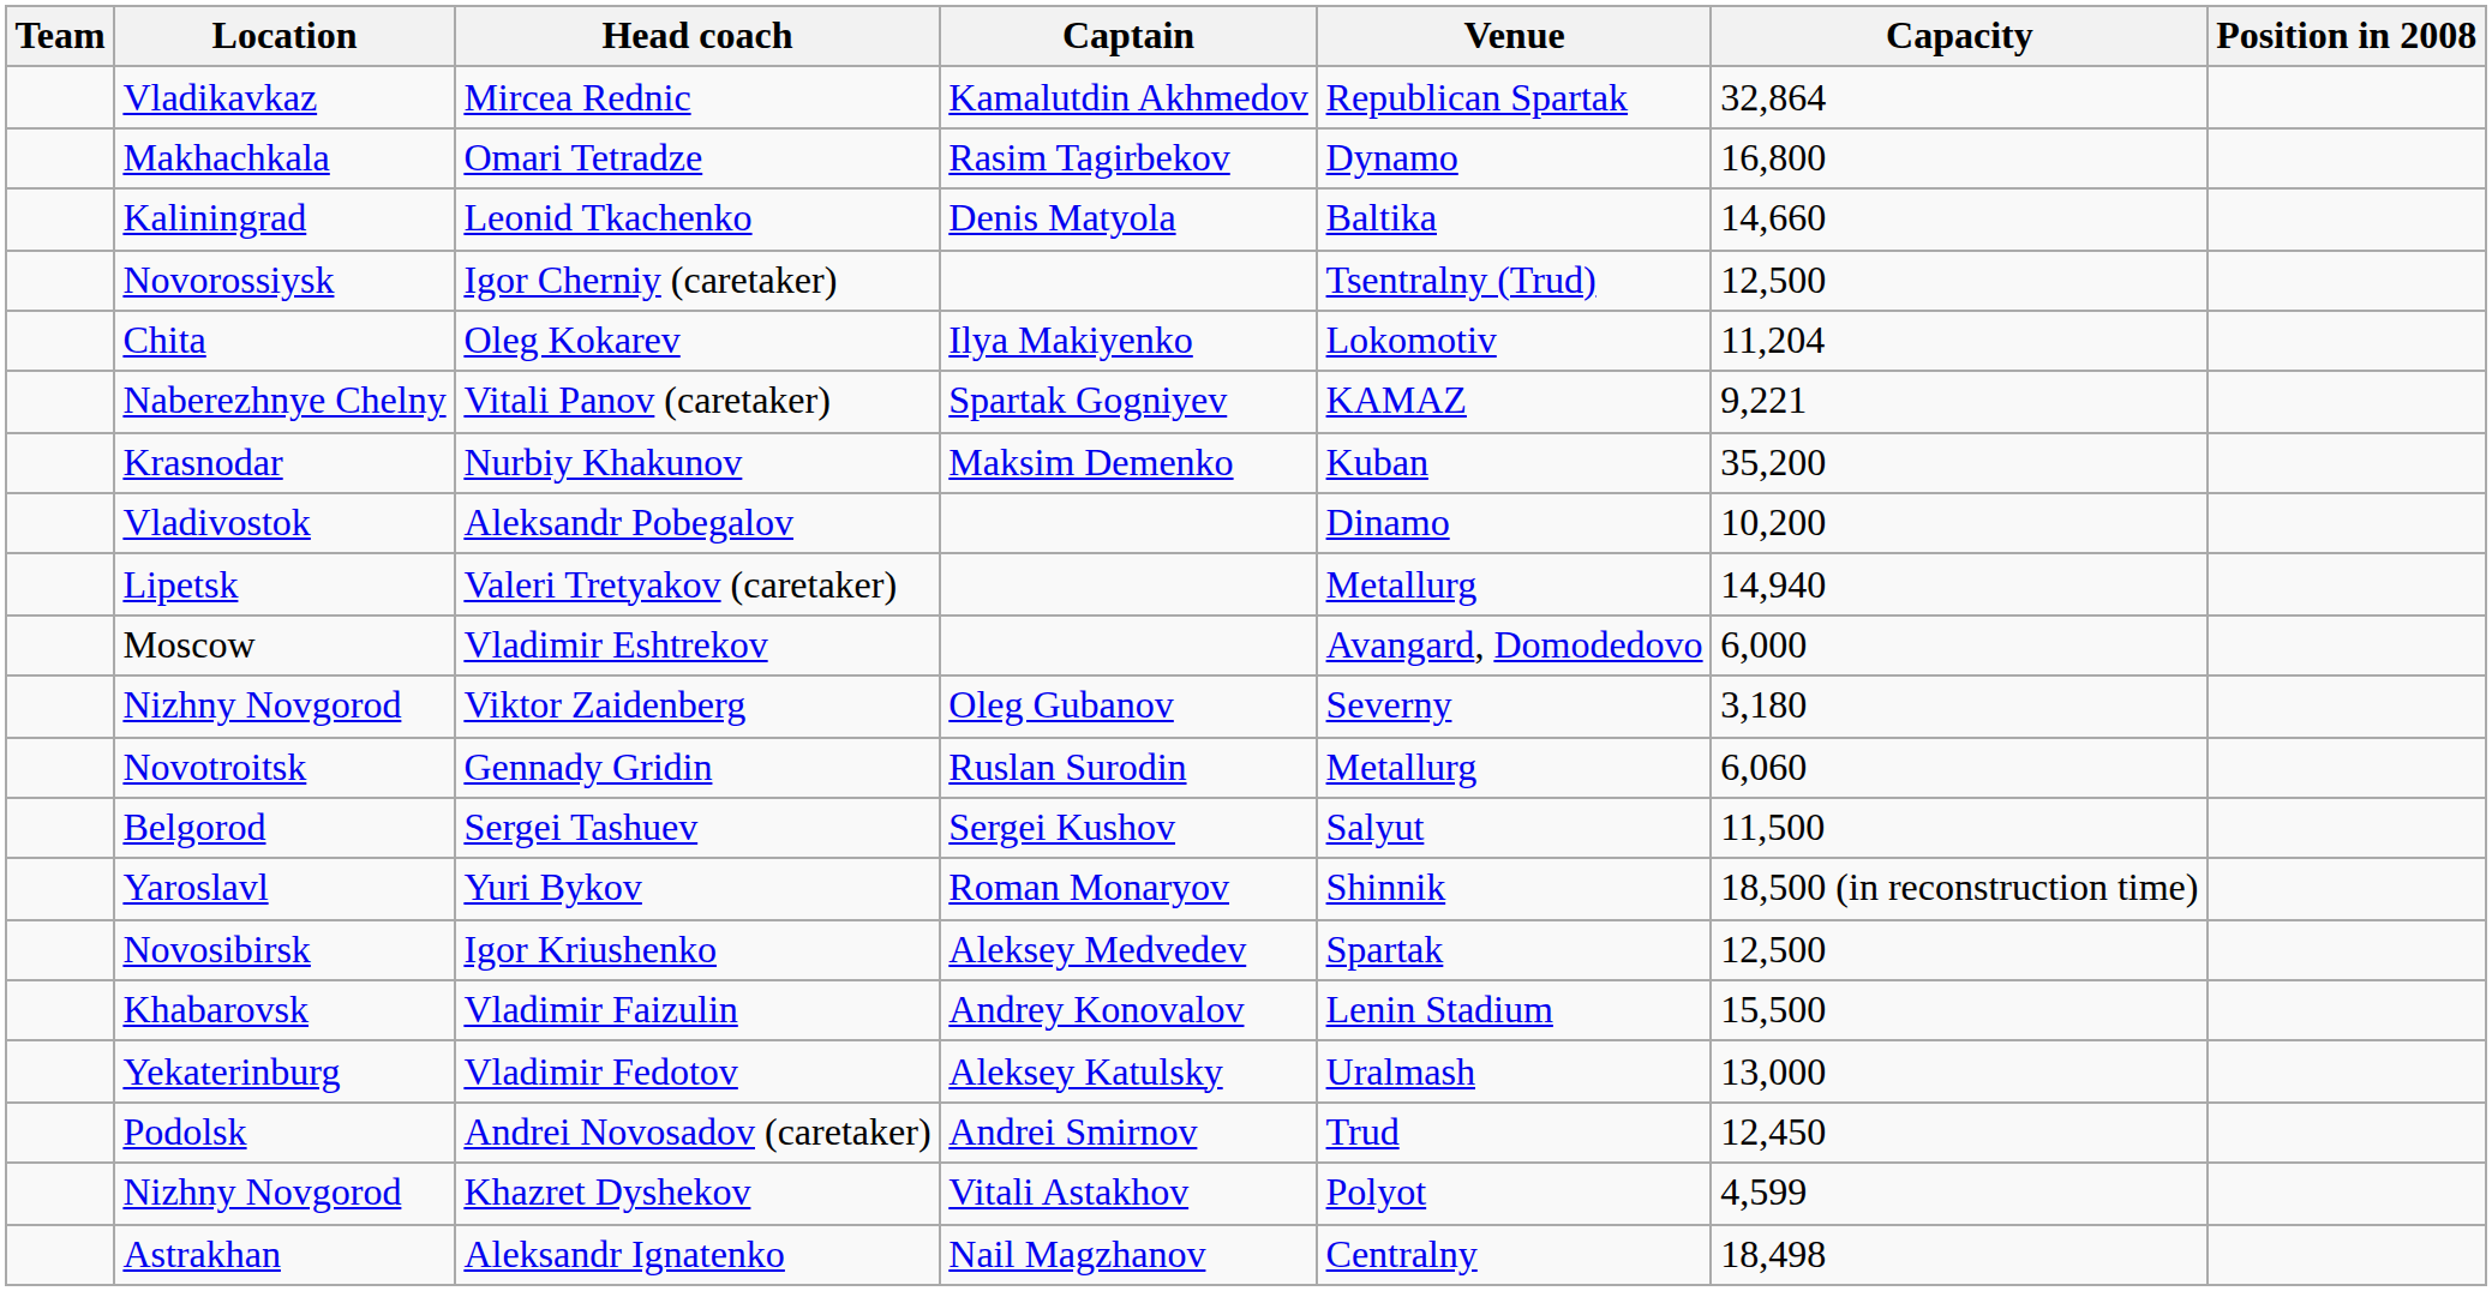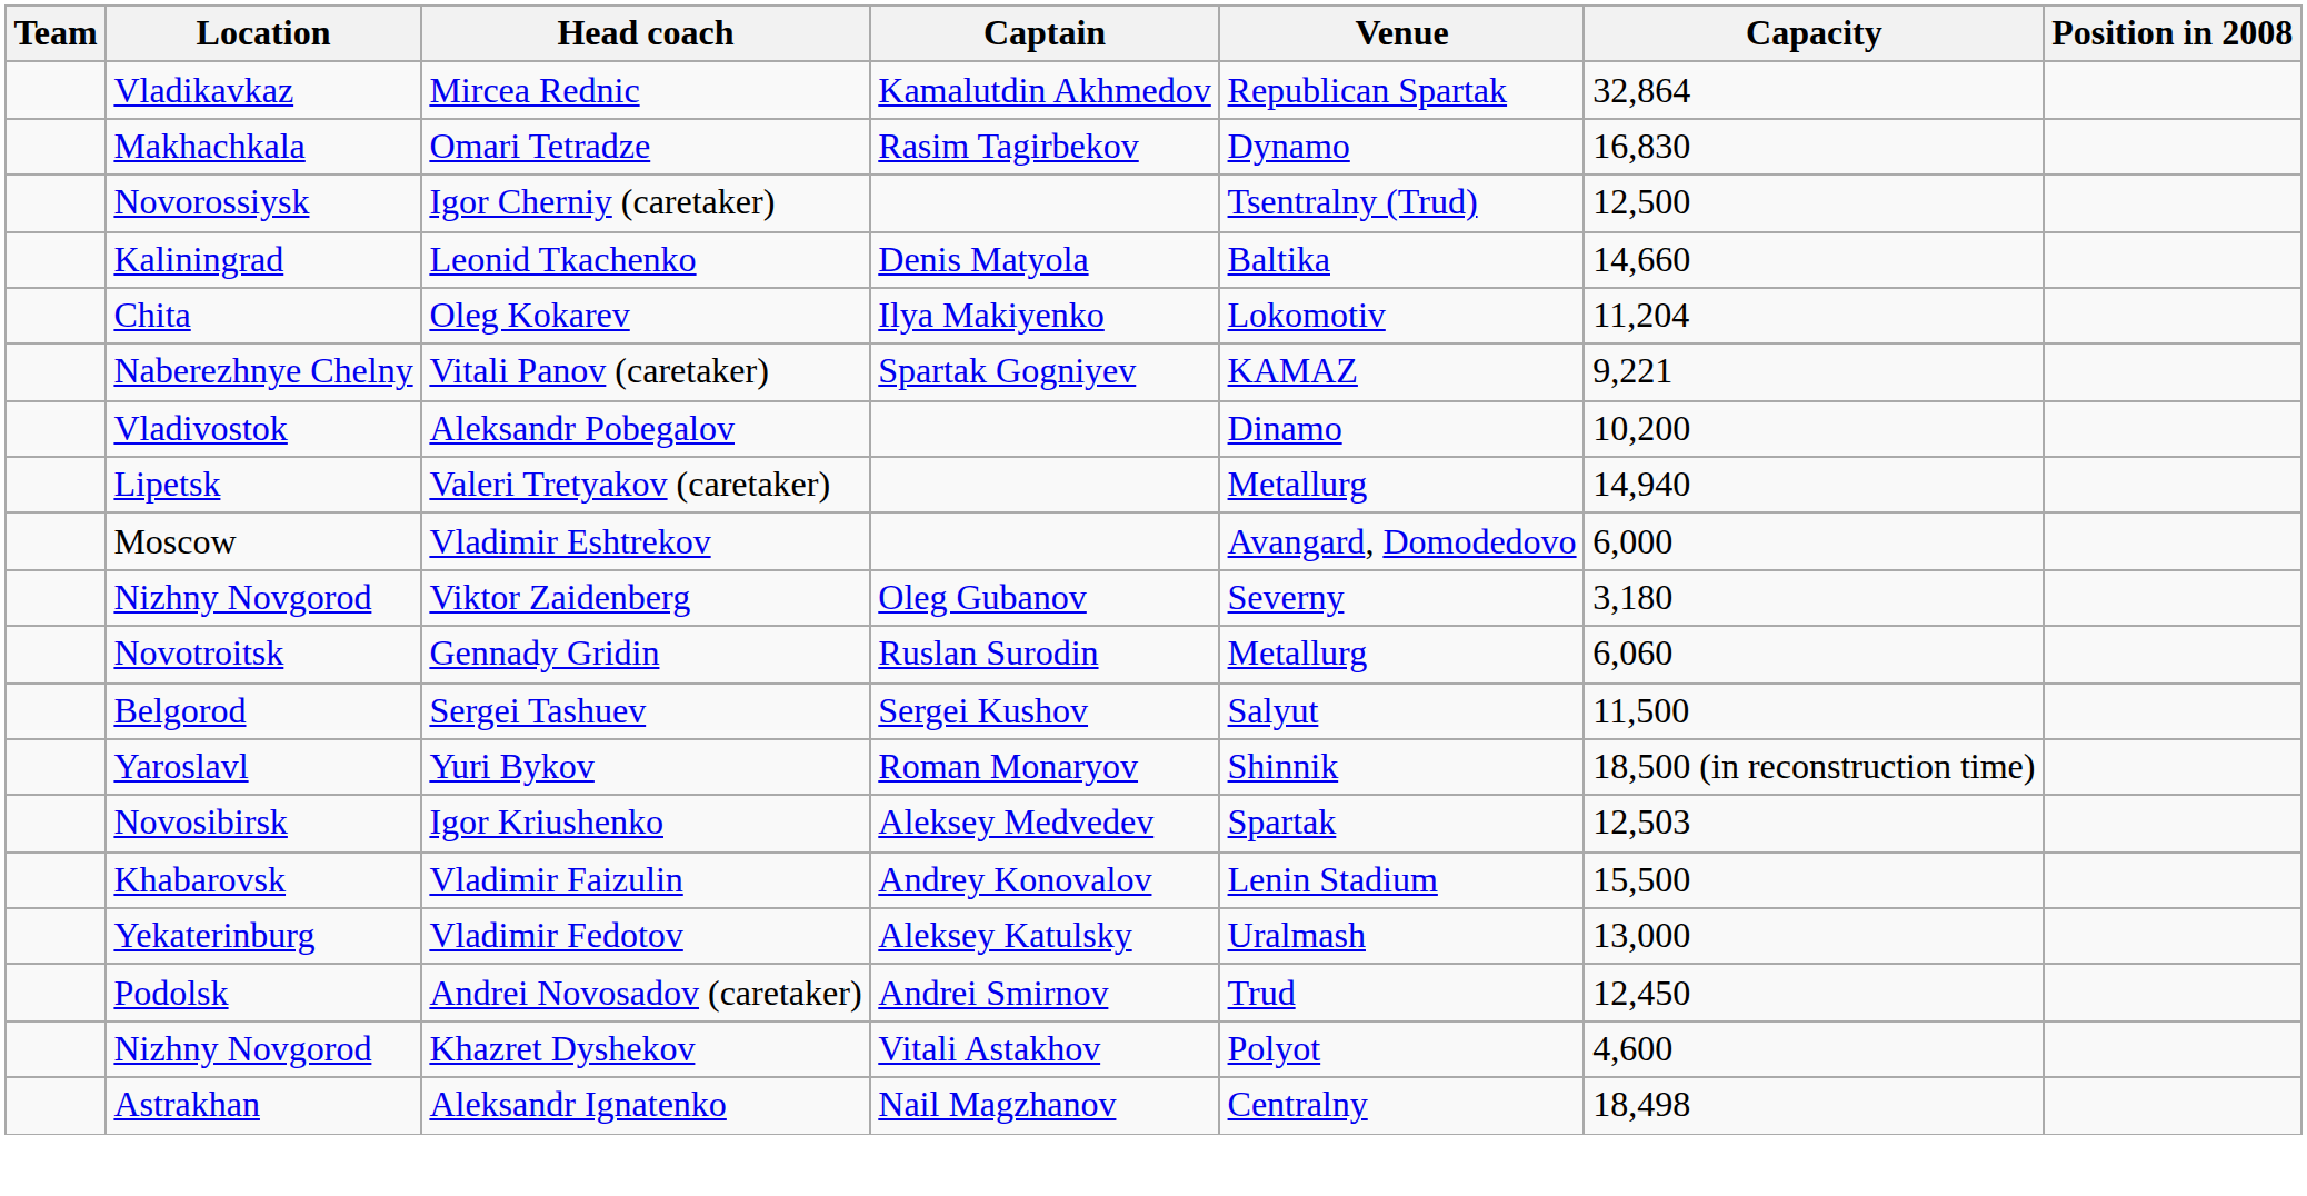Omari Tetradze | Capacity: 16,800 -> 16,830
rows swapped: Leonid Tkachenko <-> Igor Cherniy (caretaker)
- row: Krasnodar | Nurbiy Khakunov | Maksim Demenko | Kuban | 35,200
Igor Kriushenko | Capacity: 12,500 -> 12,503
Khazret Dyshekov | Capacity: 4,599 -> 4,600
